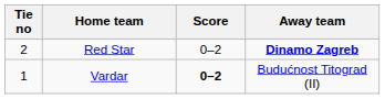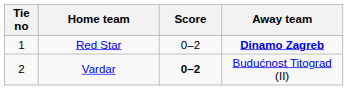Red Star | Tie no: 2 -> 1
Vardar | Tie no: 1 -> 2
